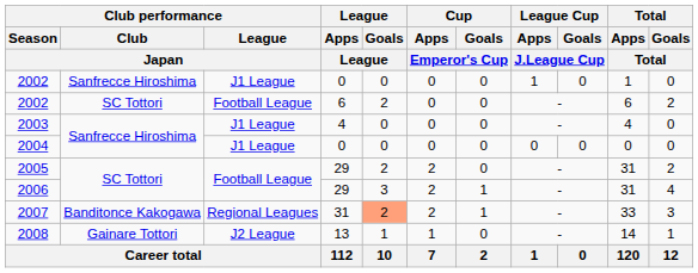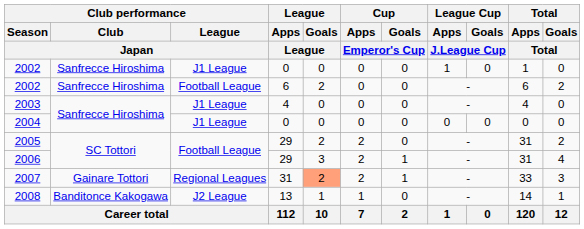2002 / 6 | Club performance / Club / Japan: SC Tottori -> Sanfrecce Hiroshima
2007 | Club performance / Club / Japan: Banditonce Kakogawa -> Gainare Tottori
2008 | Club performance / Club / Japan: Gainare Tottori -> Banditonce Kakogawa
